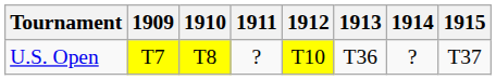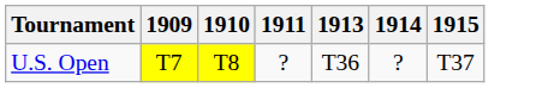- column: 1912 | T10
